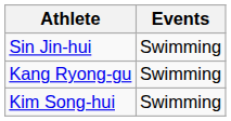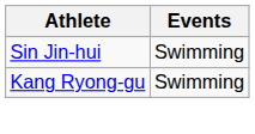- row: Kim Song-hui | Swimming
